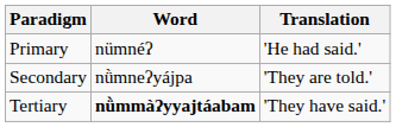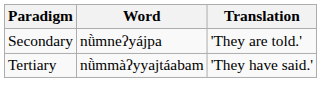- row: Primary | nümnéʔ | 'He had said.'
Tertiary | Word: bold -> normal
